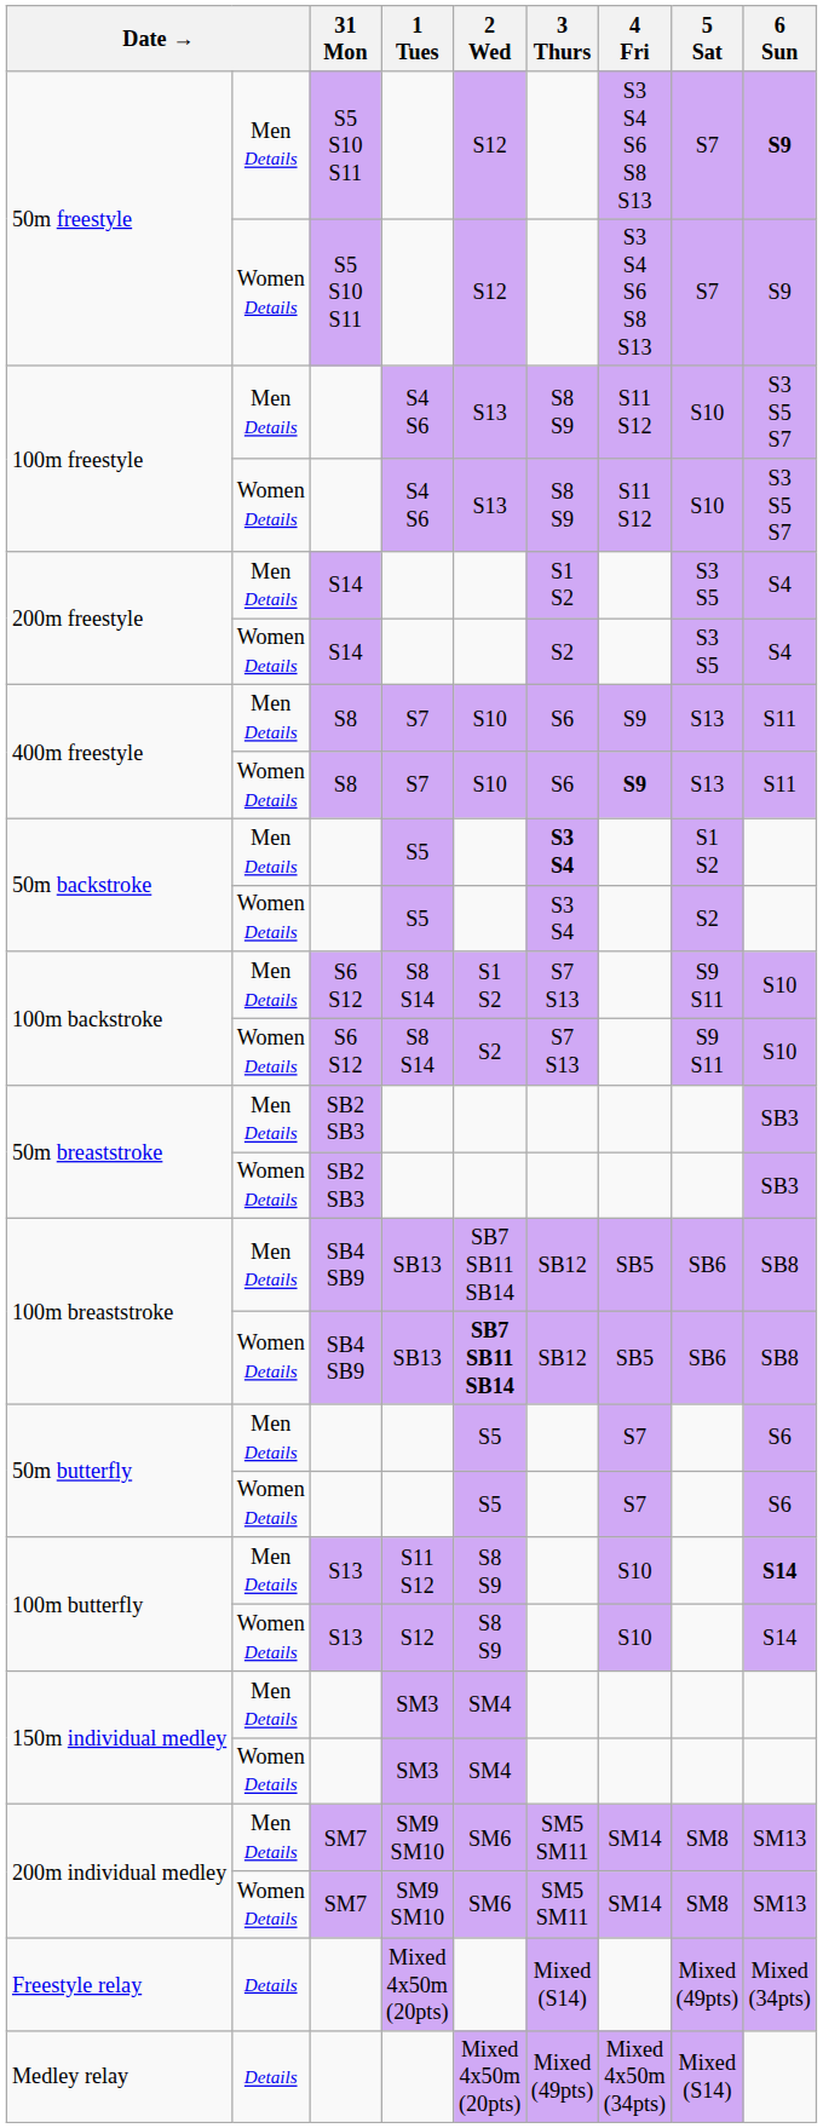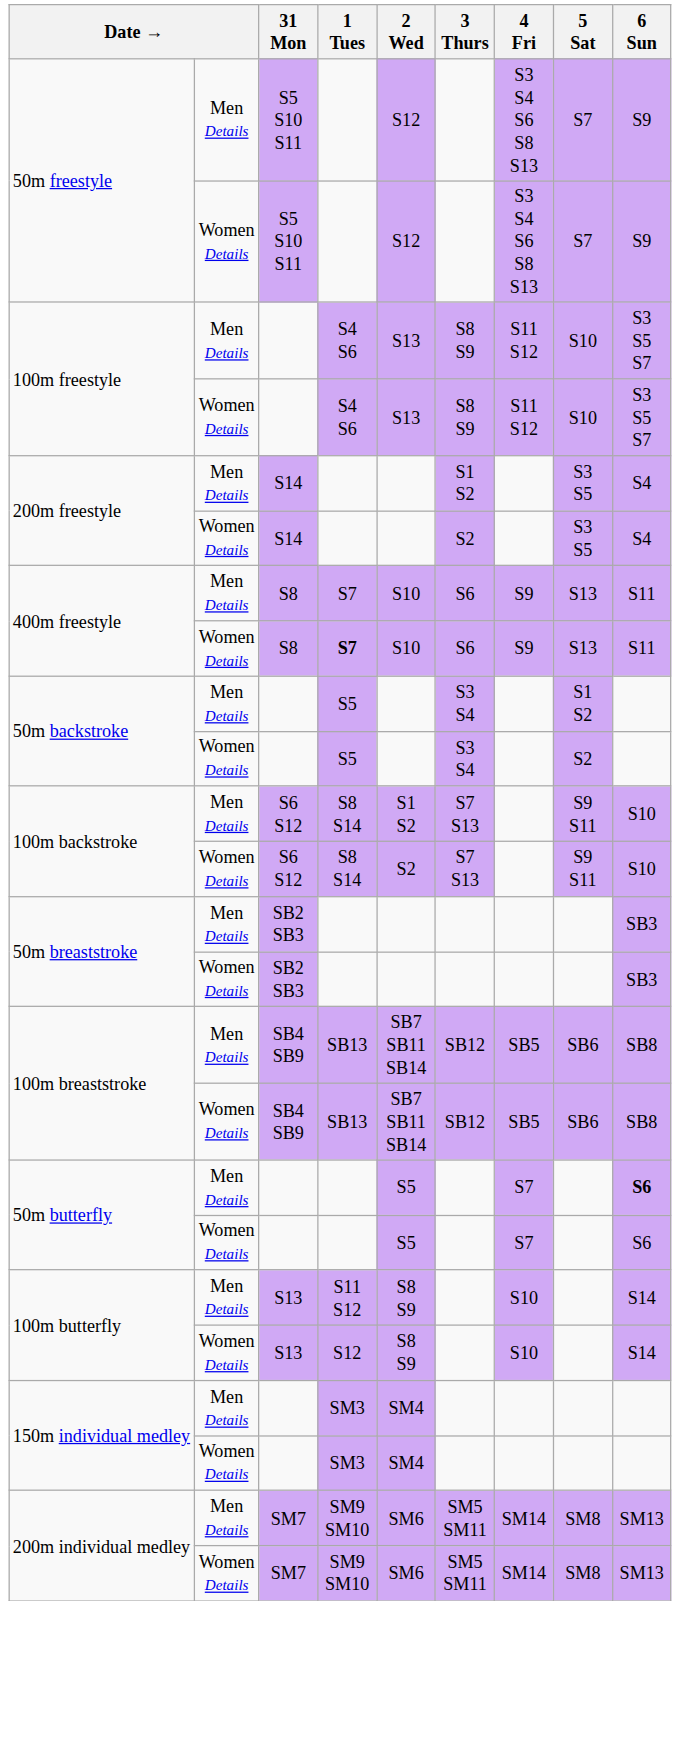50m freestyle / Men Details | 6 Sun: bold -> normal
400m freestyle / Women Details | 1 Tues: normal -> bold
400m freestyle / Women Details | 4 Fri: bold -> normal
50m backstroke / Men Details | 3 Thurs: bold -> normal
100m breaststroke / Women Details | 2 Wed: bold -> normal
50m butterfly / Men Details | 6 Sun: normal -> bold
100m butterfly / Men Details | 6 Sun: bold -> normal
- row: Freestyle relay | Details | Mixed 4x50m (20pts) | Mixed (S14) | Mixed (49pts) | Mixed (34pts)
- row: Medley relay | Details | Mixed 4x50m (20pts) | Mixed (49pts) | Mixed 4x50m (34pts) | Mixed (S14)
